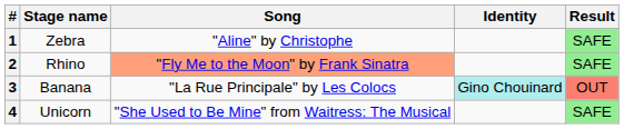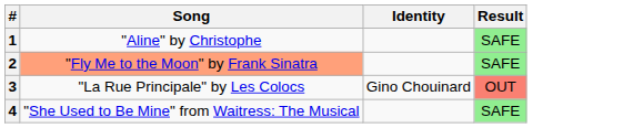- column: Stage name | Zebra | Rhino | Banana | Unicorn
3 | Identity: paleturquoise background -> no background
